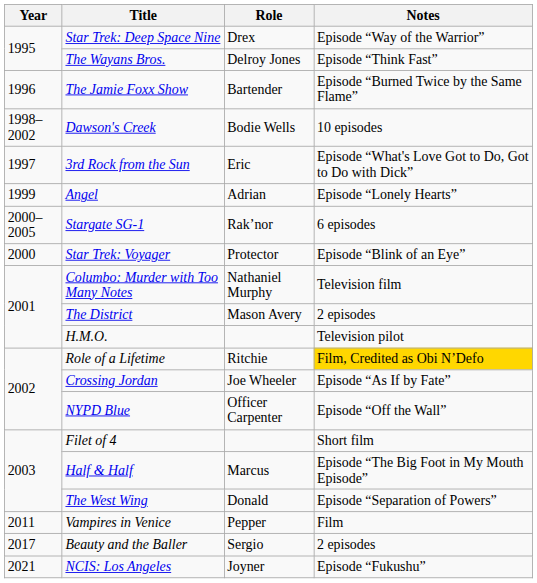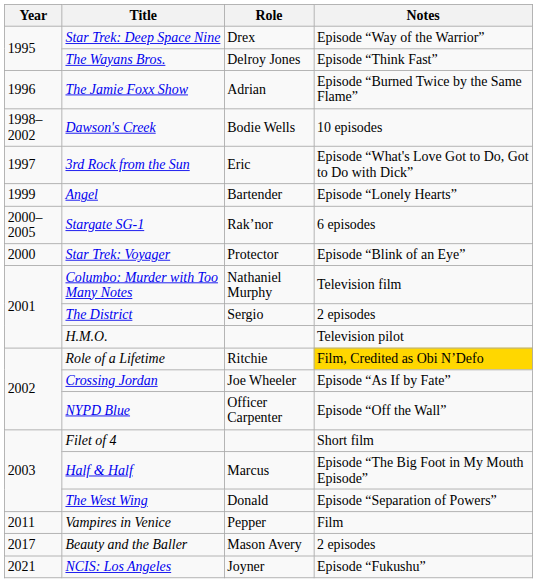The Jamie Foxx Show | Role: Bartender -> Adrian
Angel | Role: Adrian -> Bartender
The District | Role: Mason Avery -> Sergio
Beauty and the Baller | Role: Sergio -> Mason Avery
